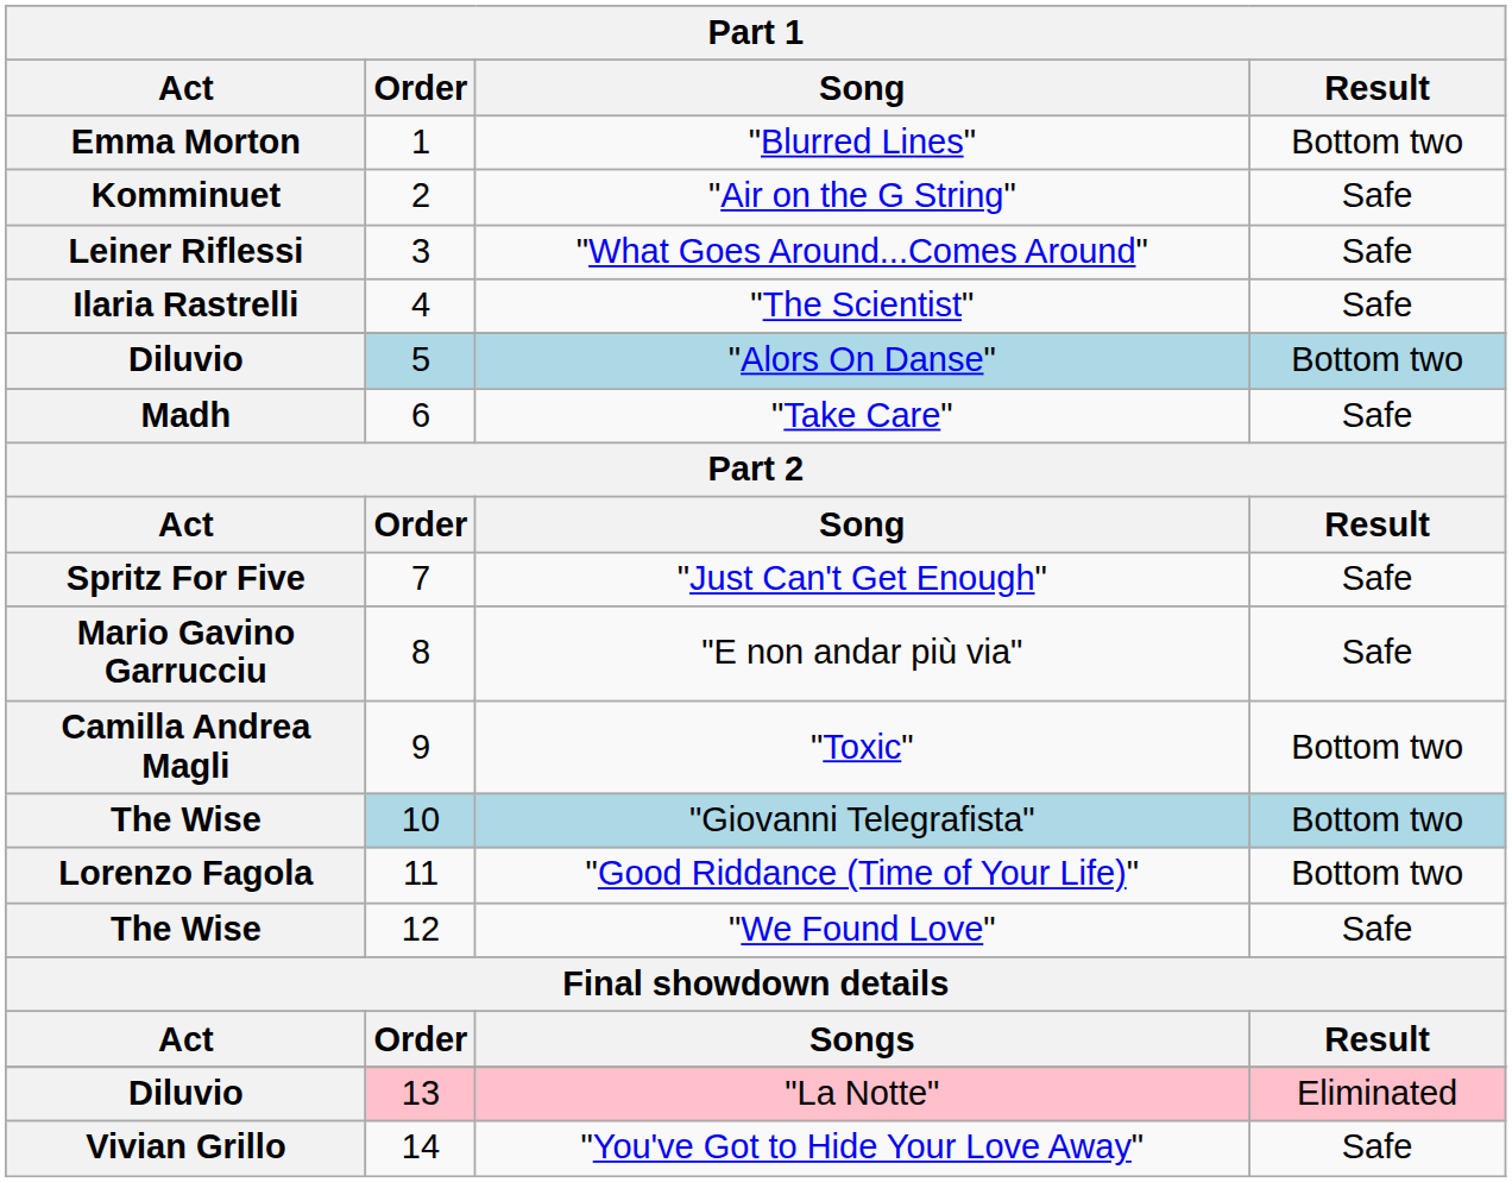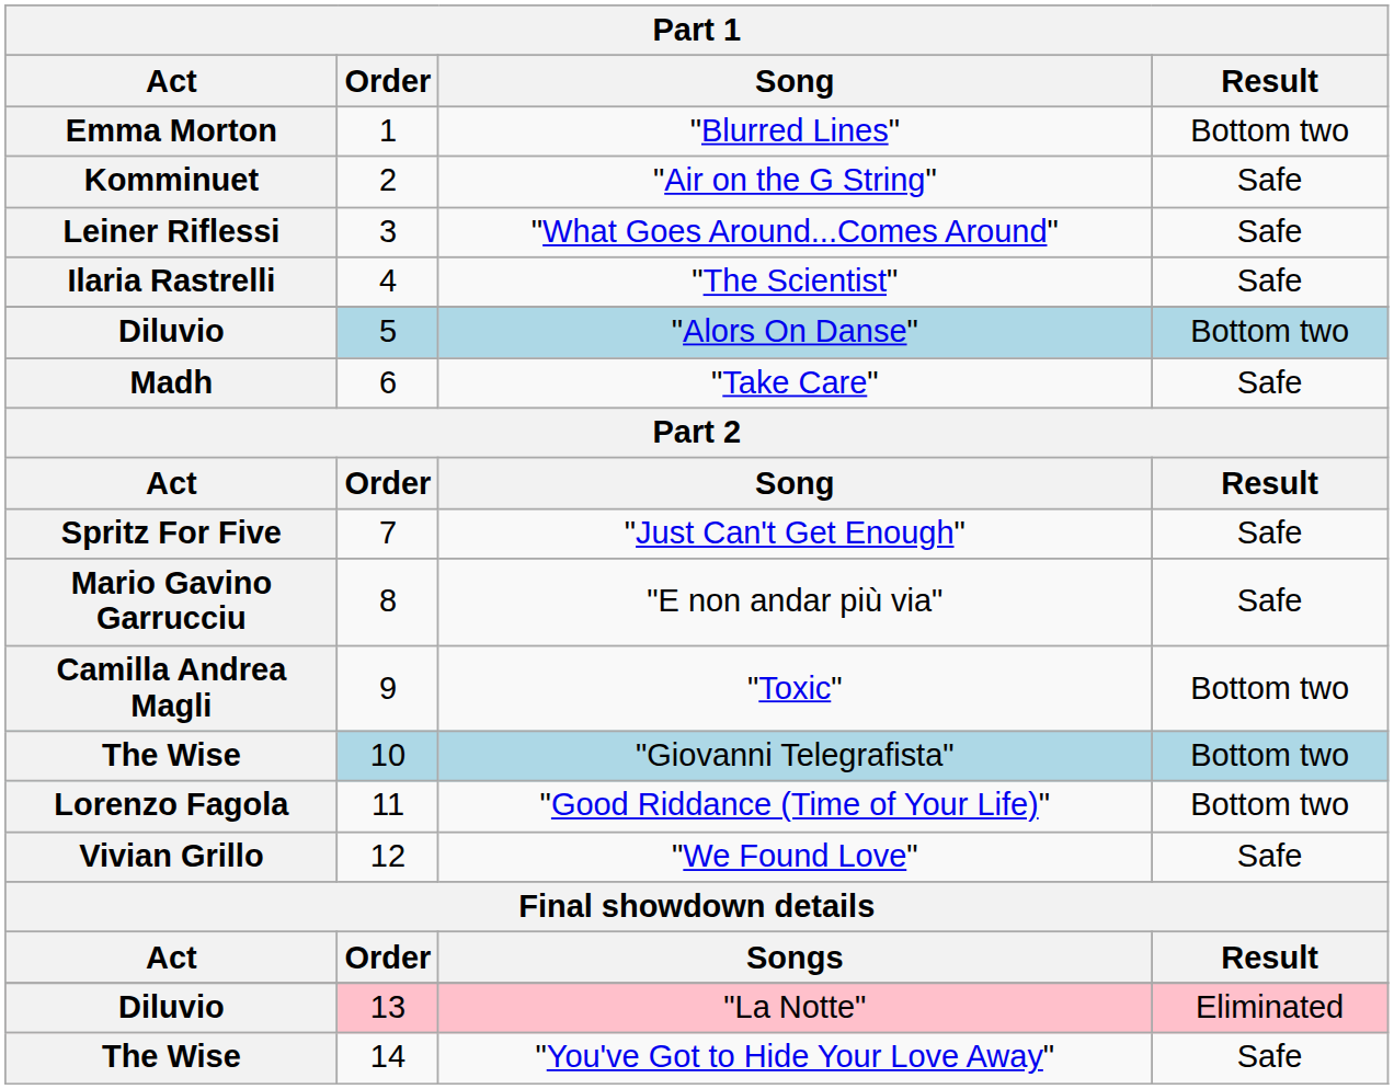"We Found Love" | Act: The Wise -> Vivian Grillo
"You've Got to Hide Your Love Away" | Act: Vivian Grillo -> The Wise
